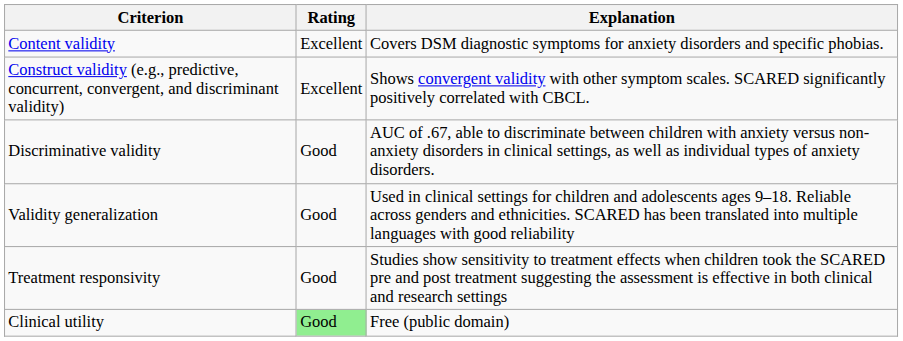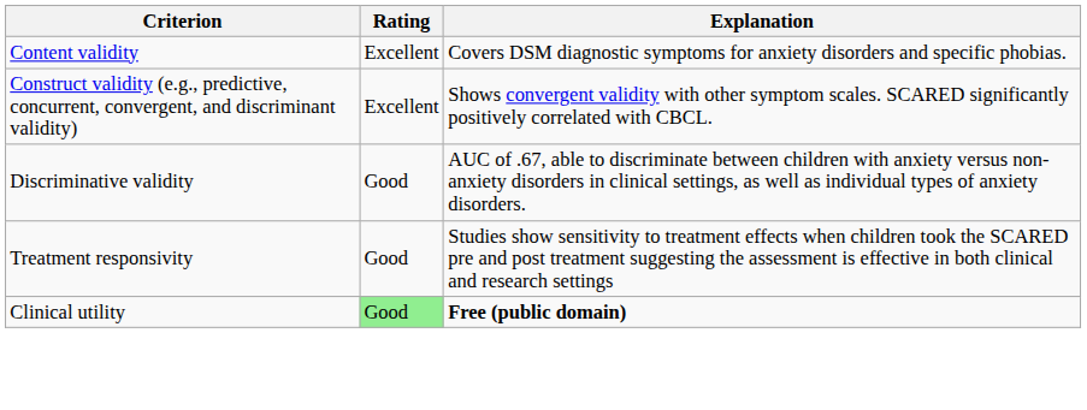- row: Validity generalization | Good | Used in clinical settings for children and adolescents ages 9–18. Reliable across genders and ethnicities. SCARED has been translated into multiple languages with good reliability
Clinical utility | Explanation: normal -> bold
